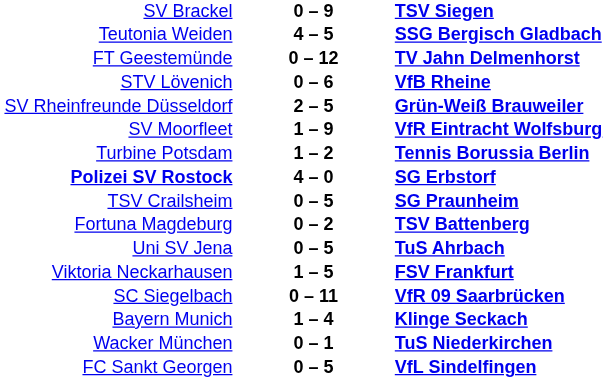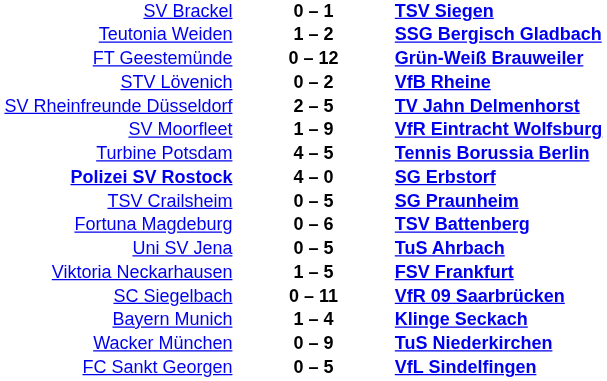SV Brackel | column 2: 0 – 9 -> 0 – 1
Teutonia Weiden | column 2: 4 – 5 -> 1 – 2
FT Geestemünde | column 3: TV Jahn Delmenhorst -> Grün-Weiß Brauweiler
STV Lövenich | column 2: 0 – 6 -> 0 – 2
SV Rheinfreunde Düsseldorf | column 3: Grün-Weiß Brauweiler -> TV Jahn Delmenhorst
Turbine Potsdam | column 2: 1 – 2 -> 4 – 5
Fortuna Magdeburg | column 2: 0 – 2 -> 0 – 6
Wacker München | column 2: 0 – 1 -> 0 – 9
